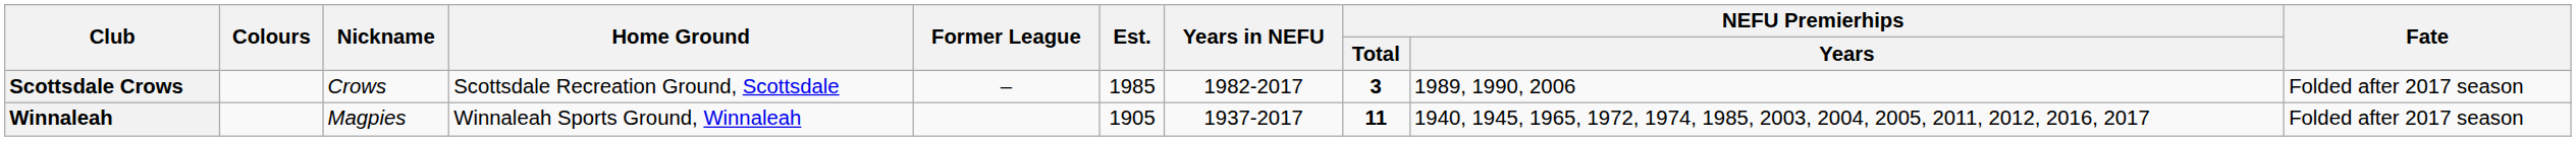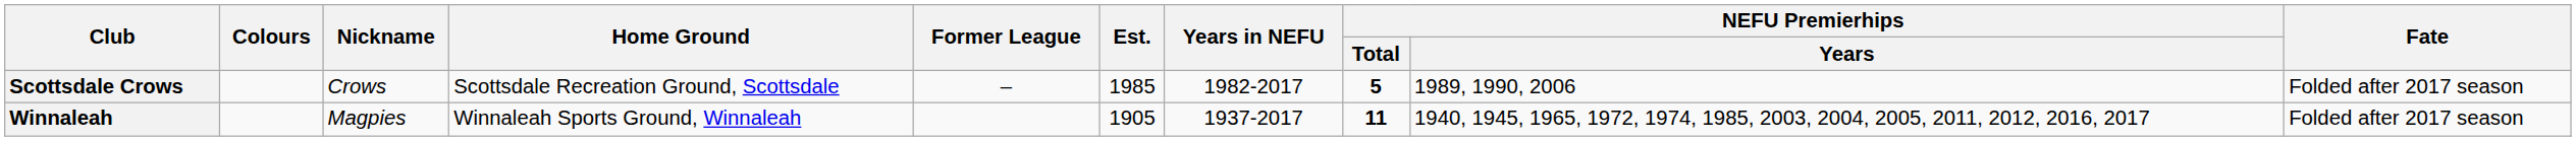Scottsdale Crows | NEFU Premierhips / Total: 3 -> 5
